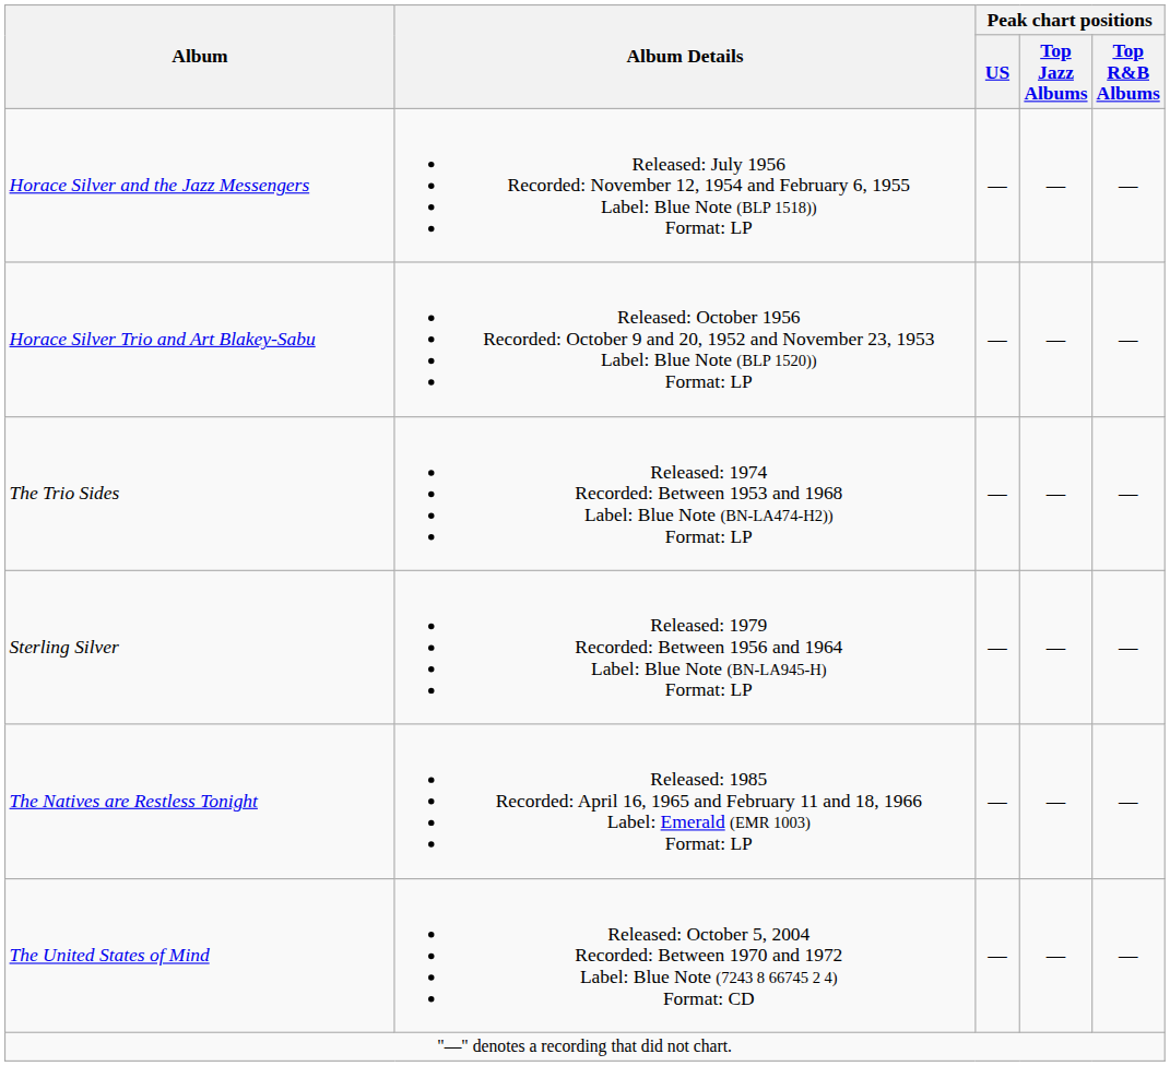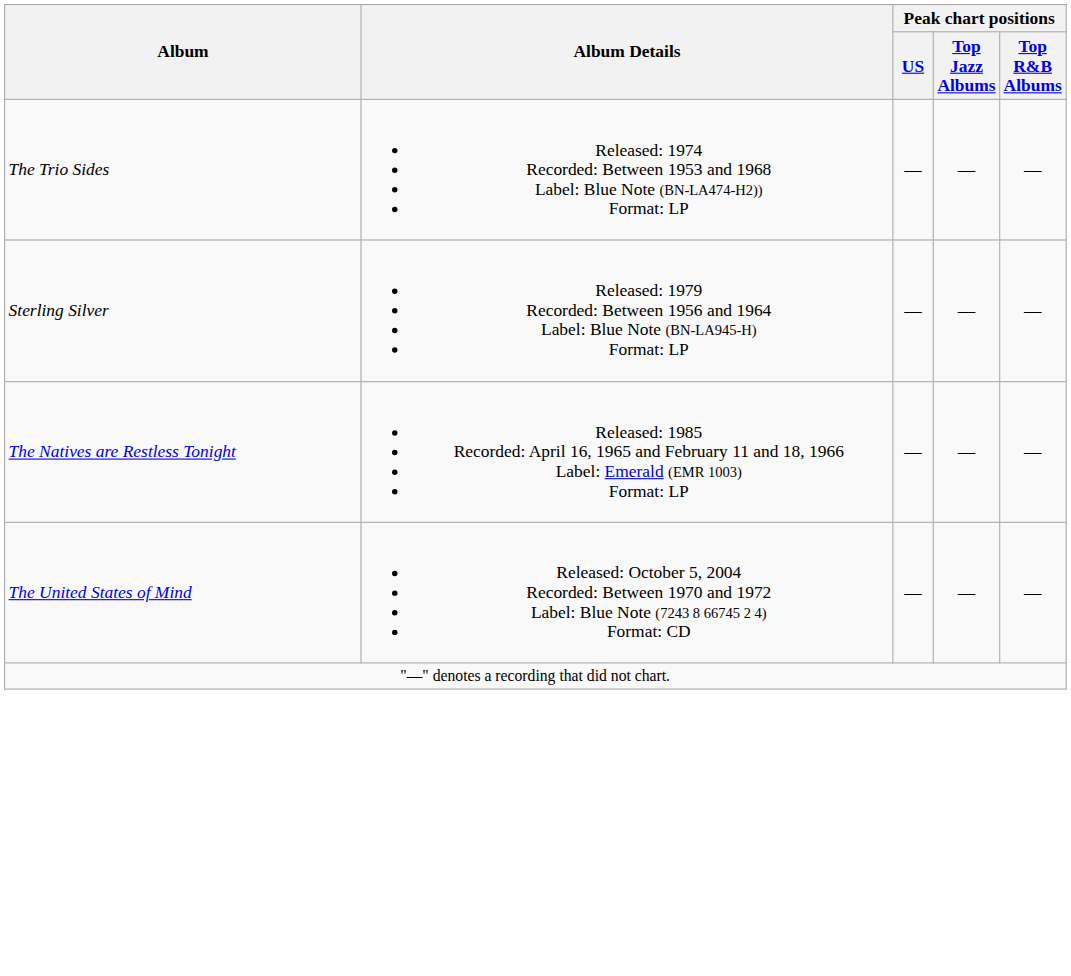- row: Horace Silver and the Jazz Messengers | Released: July 1956 Recorded: November 12, 1954 and February 6, 1955 Label: Blue Note (BLP 1518)) Format: LP | — | — | —
- row: Horace Silver Trio and Art Blakey-Sabu | Released: October 1956 Recorded: October 9 and 20, 1952 and November 23, 1953 Label: Blue Note (BLP 1520)) Format: LP | — | — | —
